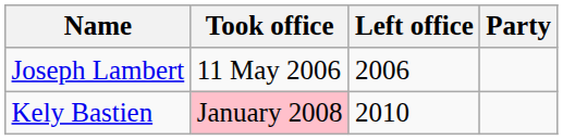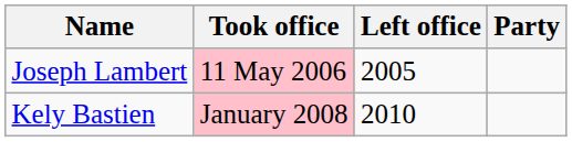Joseph Lambert | Took office: no background -> pink background
Joseph Lambert | Left office: 2006 -> 2005
